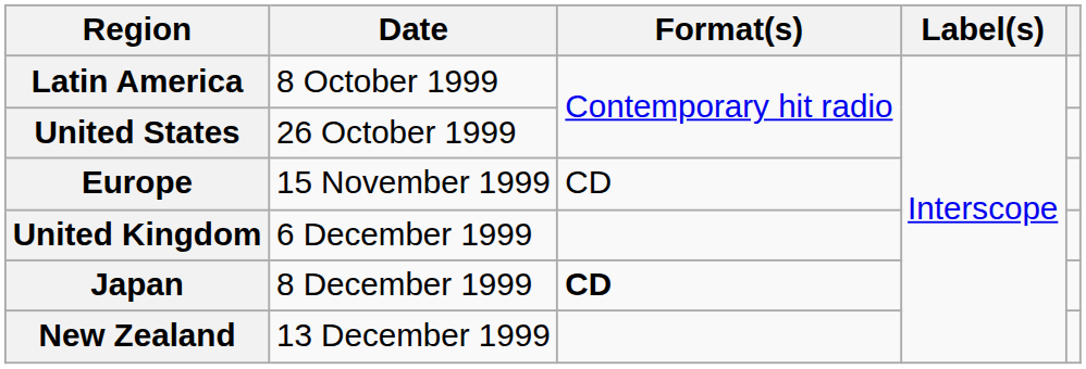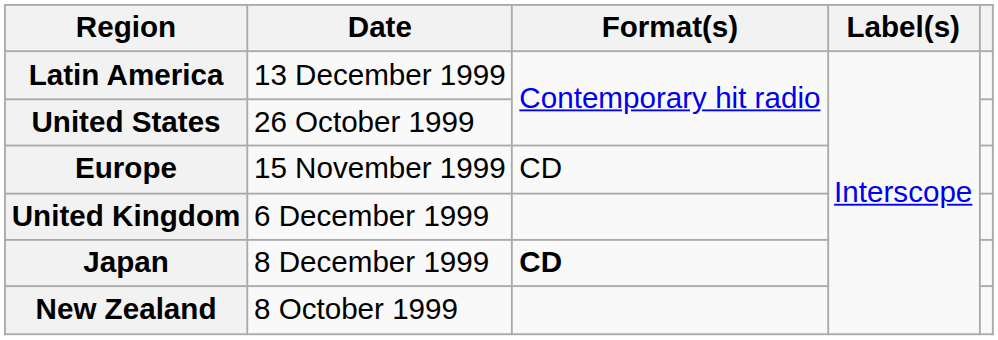Latin America | Date: 8 October 1999 -> 13 December 1999
New Zealand | Date: 13 December 1999 -> 8 October 1999
